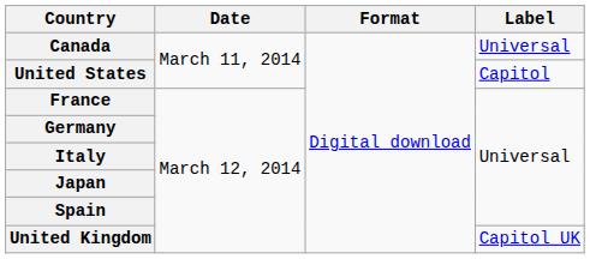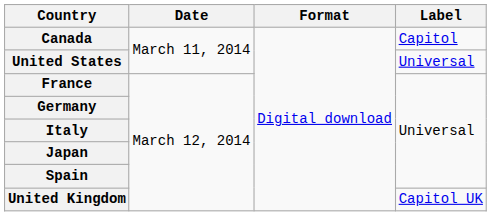Canada | Label: Universal -> Capitol
United States | Label: Capitol -> Universal
